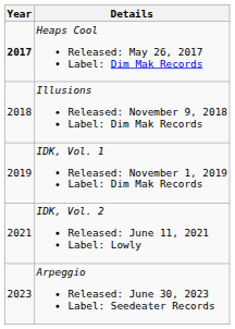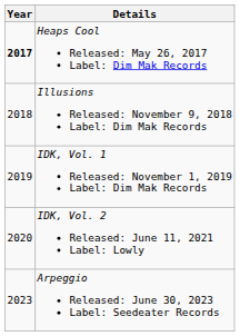IDK, Vol. 2 Released: June 11, 2021 Label: Lowly | Year: 2021 -> 2020
